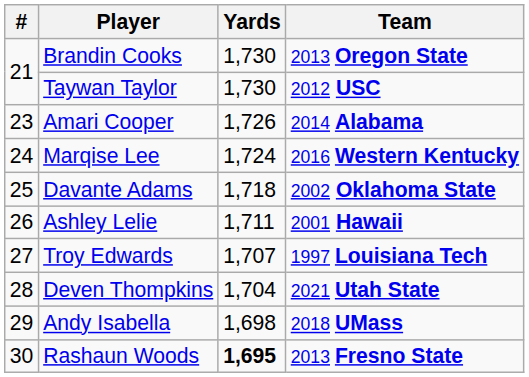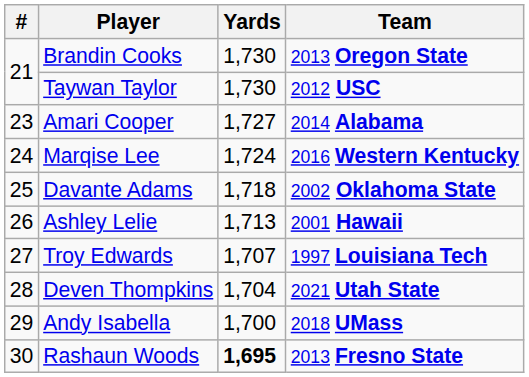Amari Cooper | Yards: 1,726 -> 1,727
Ashley Lelie | Yards: 1,711 -> 1,713
Andy Isabella | Yards: 1,698 -> 1,700
